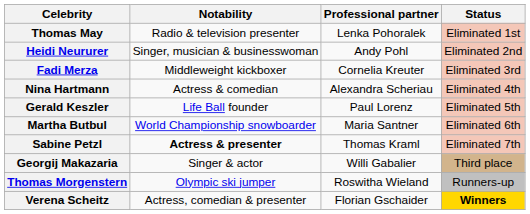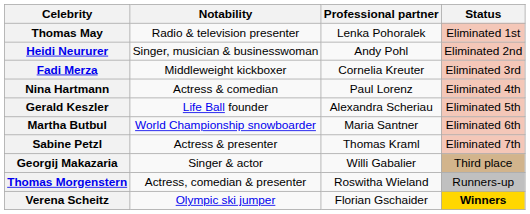Nina Hartmann | Professional partner: Alexandra Scheriau -> Paul Lorenz
Gerald Keszler | Professional partner: Paul Lorenz -> Alexandra Scheriau
Sabine Petzl | Notability: bold -> normal
Thomas Morgenstern | Notability: Olympic ski jumper -> Actress, comedian & presenter
Verena Scheitz | Notability: Actress, comedian & presenter -> Olympic ski jumper
